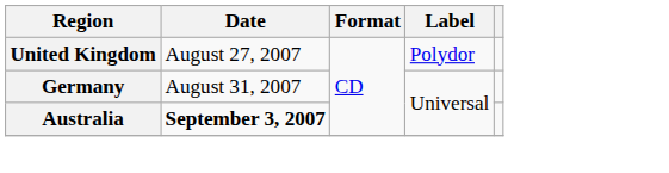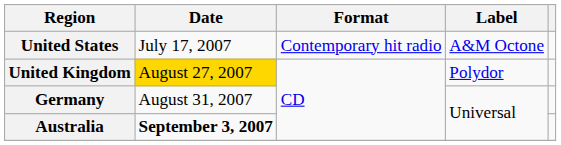+ row: United States | July 17, 2007 | Contemporary hit radio | A&M Octone
United Kingdom | Date: no background -> gold background
